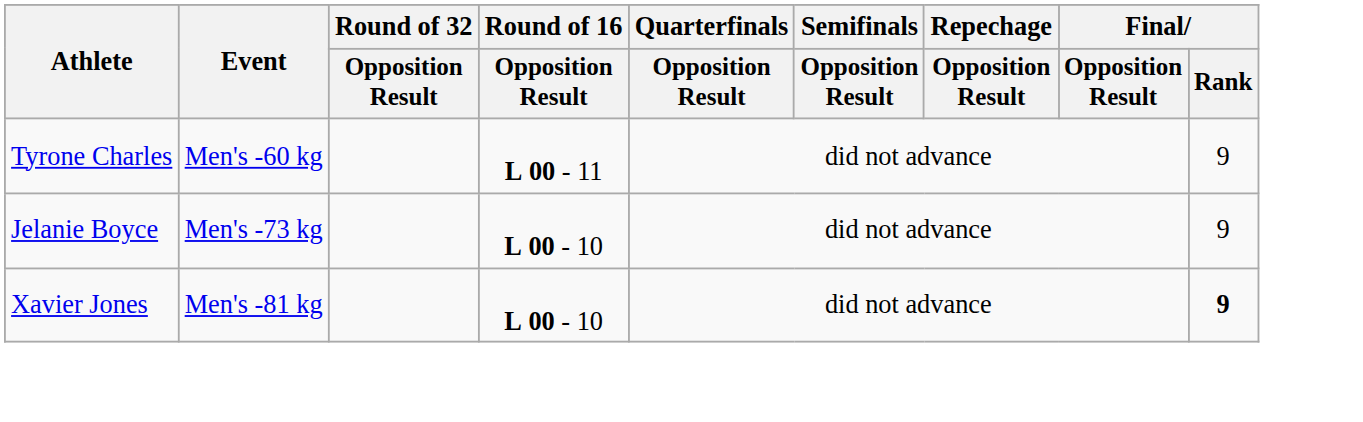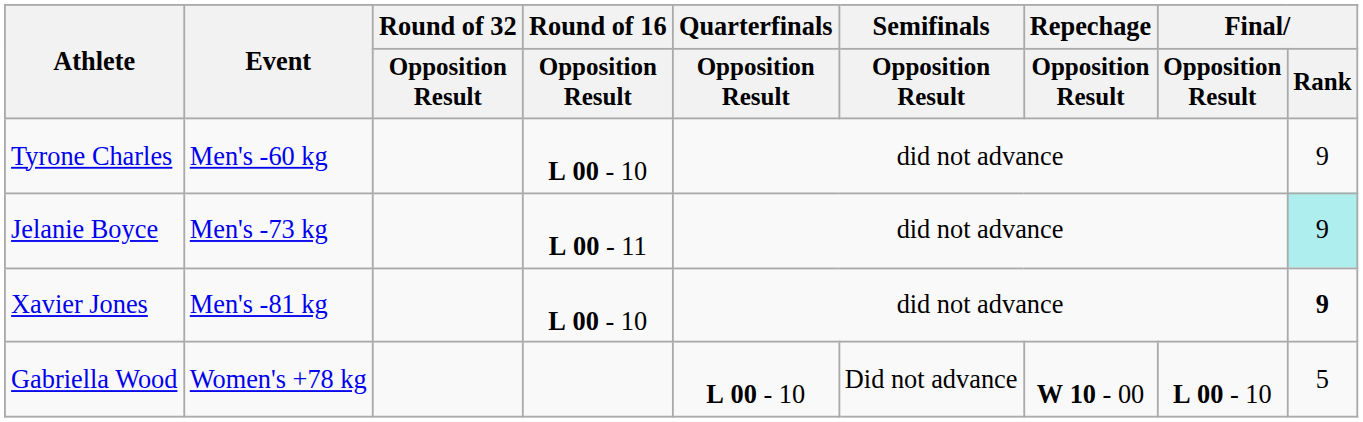Tyrone Charles | Round of 16 / Opposition Result: L 00 - 11 -> L 00 - 10
Jelanie Boyce | Round of 16 / Opposition Result: L 00 - 10 -> L 00 - 11
Jelanie Boyce | Final / Rank: no background -> paleturquoise background
+ row: Gabriella Wood | Women's +78 kg | L 00 - 10 | Did not advance | W 10 - 00 | L 00 - 10 | 5
